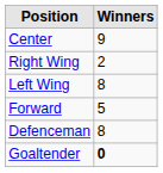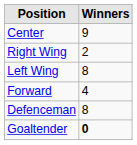Forward | Winners: 5 -> 4
